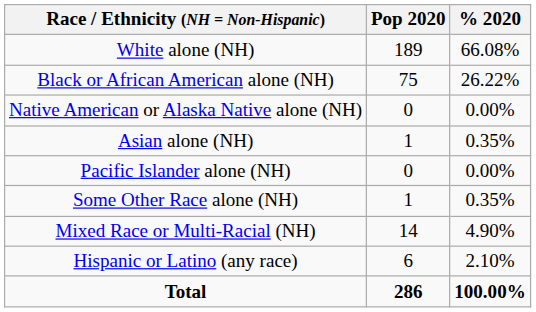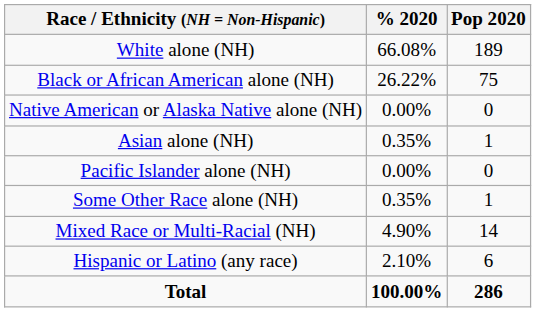columns swapped: Pop 2020 <-> % 2020
